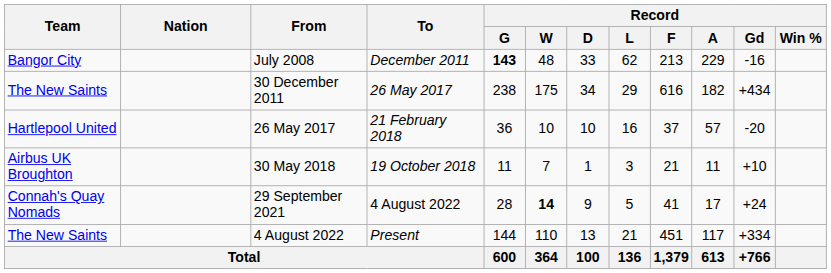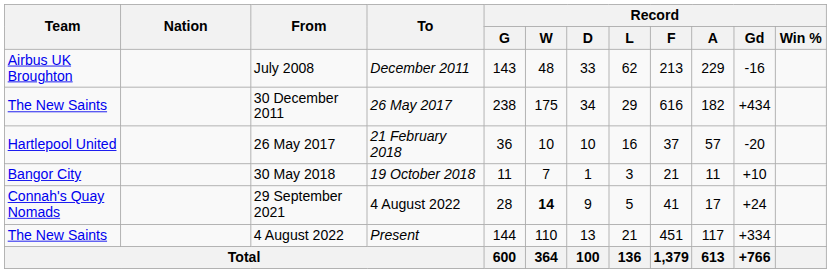July 2008 | Team: Bangor City -> Airbus UK Broughton
July 2008 | Record / G: bold -> normal
30 May 2018 | Team: Airbus UK Broughton -> Bangor City
